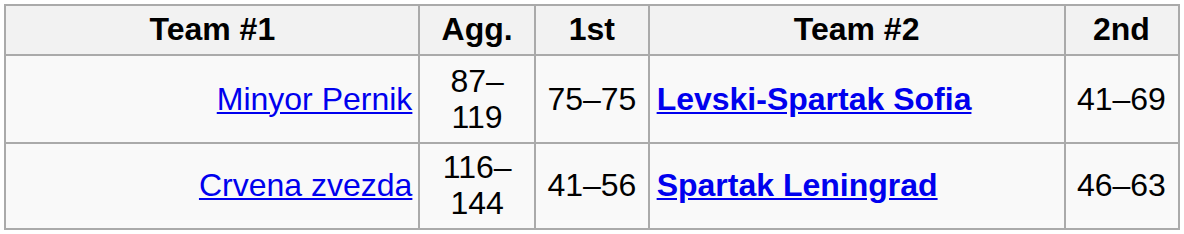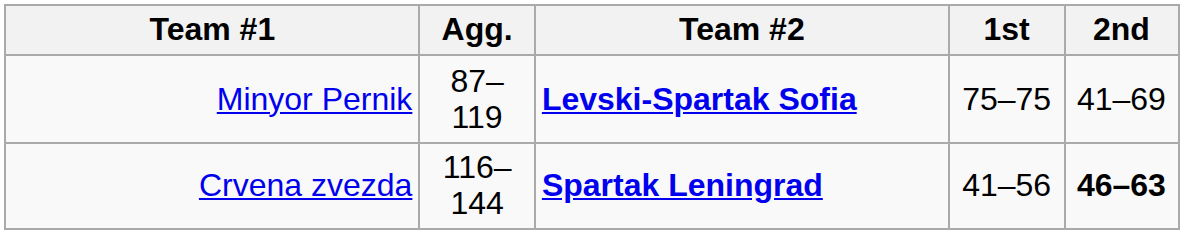columns swapped: Team #2 <-> 1st
Crvena zvezda | 2nd: normal -> bold
